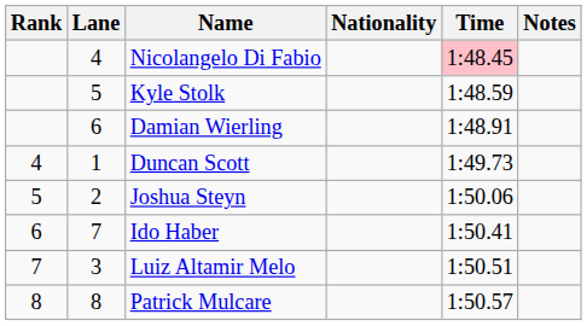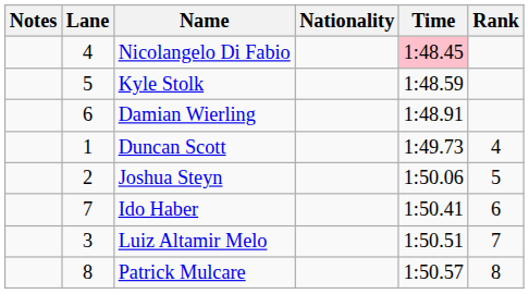columns swapped: Rank <-> Notes
